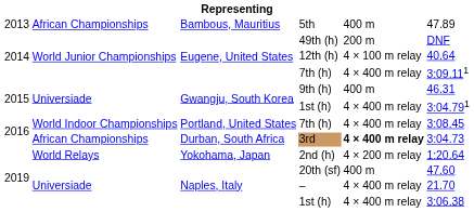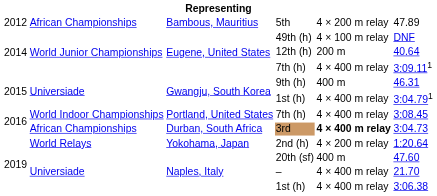5th | column 1: 2013 -> 2012
5th | column 5: 400 m -> 4 × 200 m relay
49th (h) | column 5: 200 m -> 4 × 100 m relay
12th (h) | column 5: 4 × 100 m relay -> 200 m
